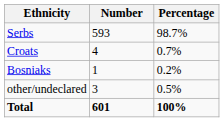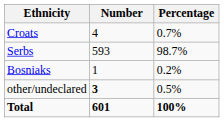rows swapped: Serbs <-> Croats
other/undeclared | Number: normal -> bold
